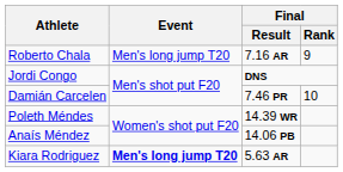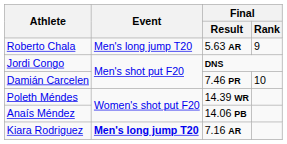Roberto Chala | Final / Result: 7.16 AR -> 5.63 AR
Kiara Rodriguez | Final / Result: 5.63 AR -> 7.16 AR
